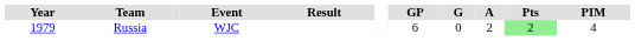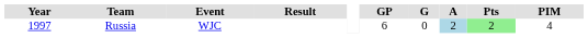Russia | Year: 1979 -> 1997
Russia | A: no background -> lightblue background
